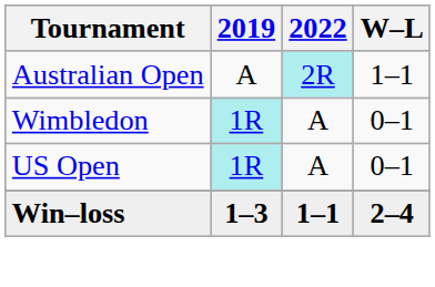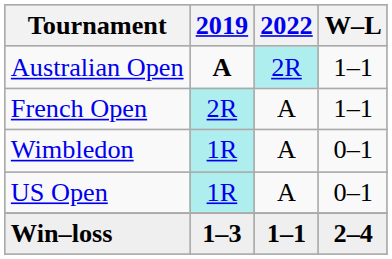Australian Open | 2019: normal -> bold
+ row: French Open | 2R | A | 1–1
